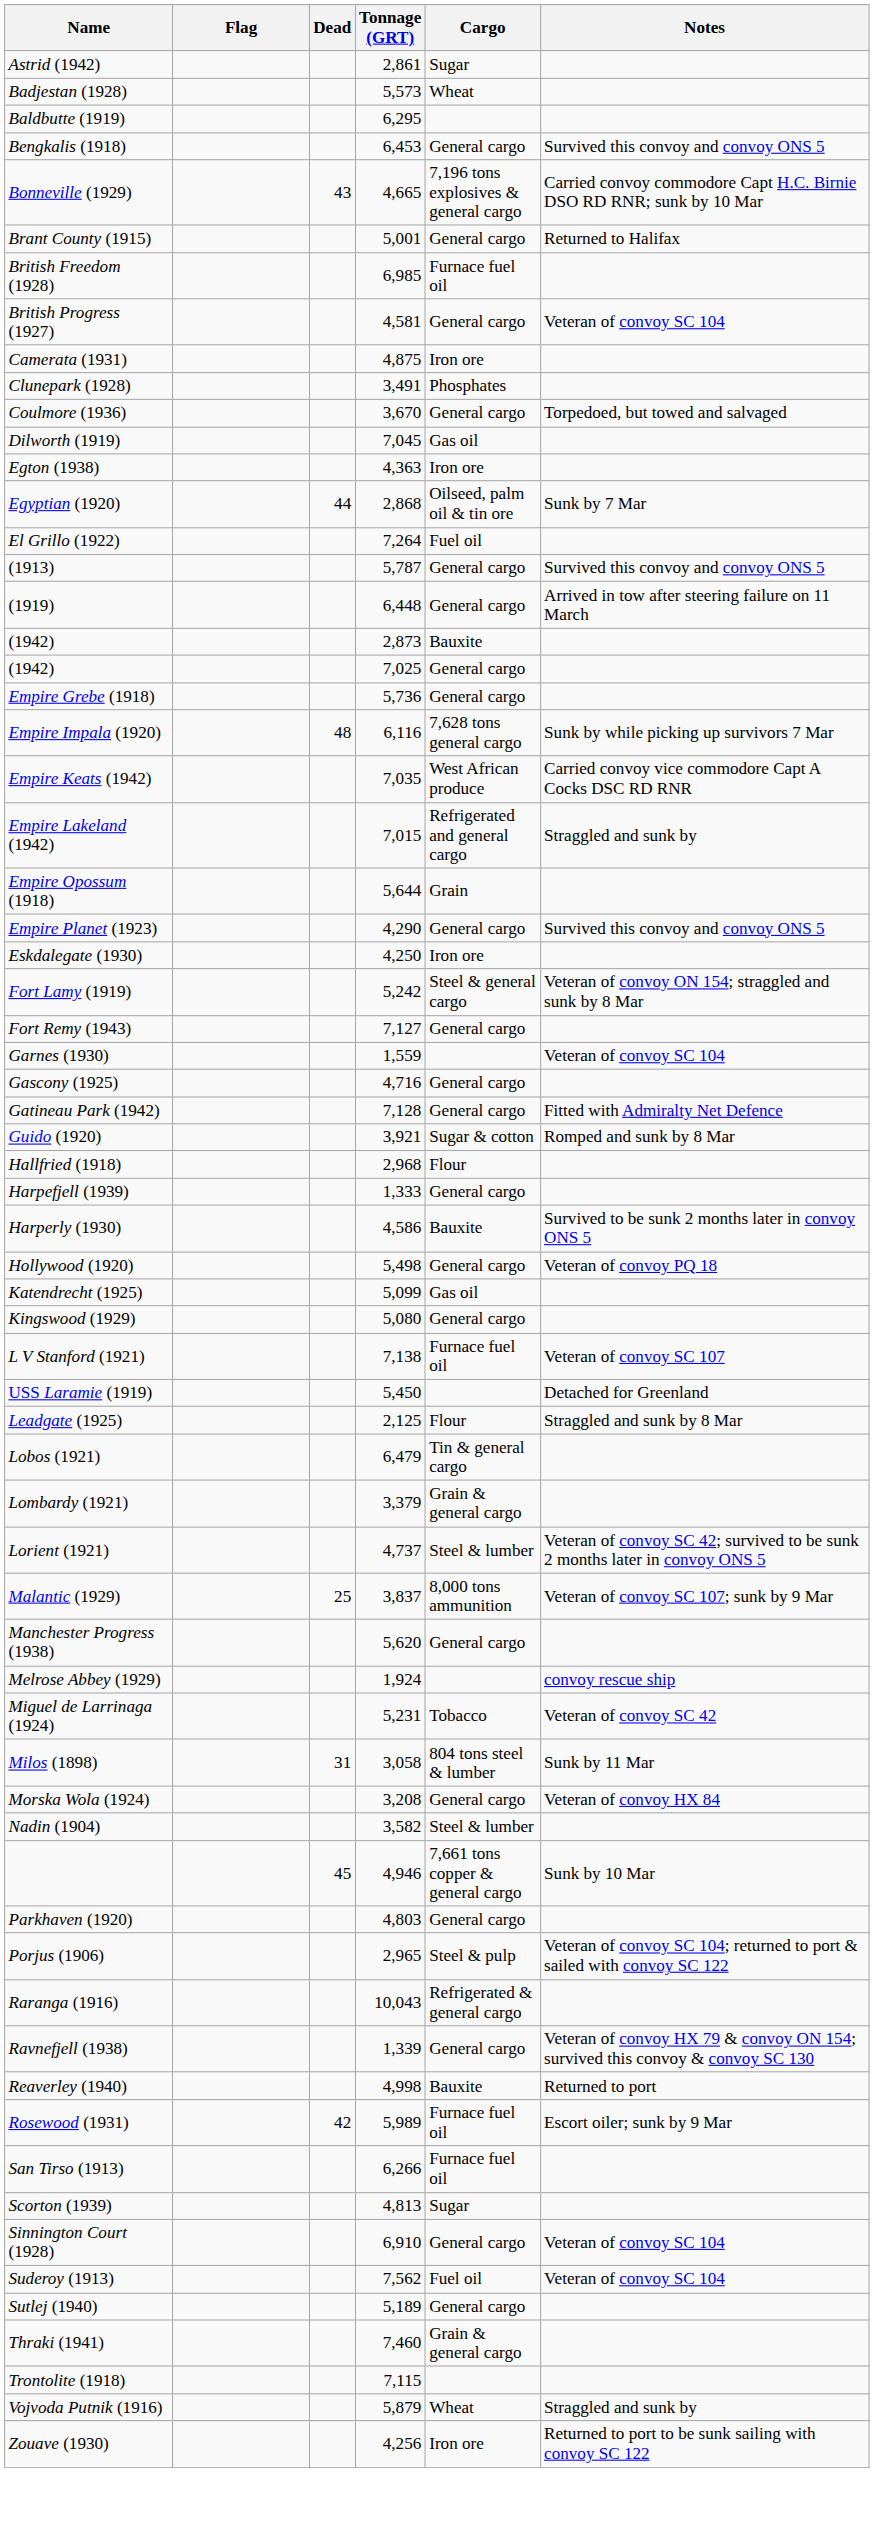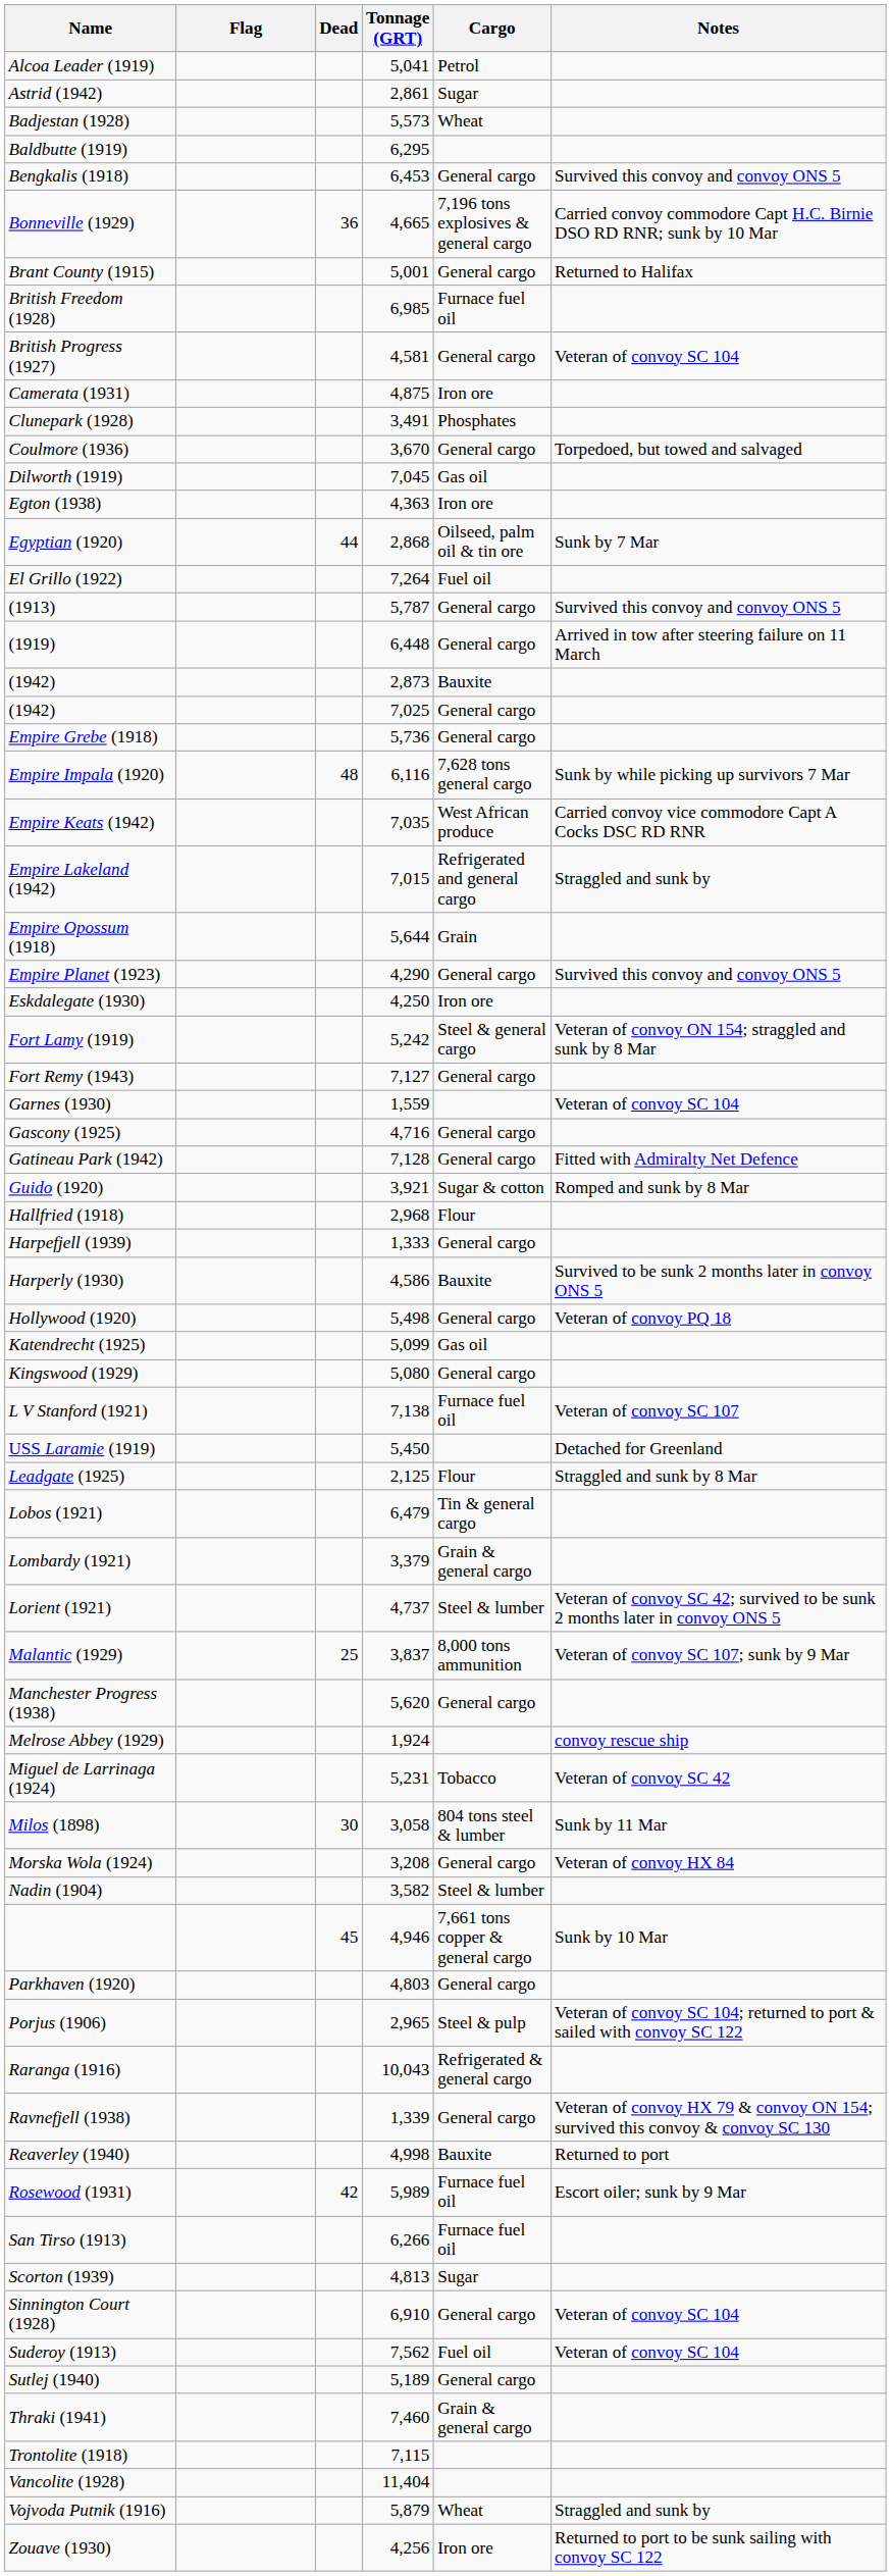+ row: Alcoa Leader (1919) | 5,041 | Petrol
Bonneville (1929) | Dead: 43 -> 36
Milos (1898) | Dead: 31 -> 30
+ row: Vancolite (1928) | 11,404
